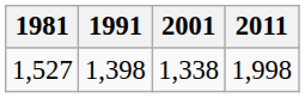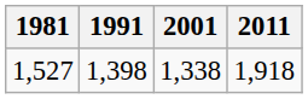1,527 | 2011: 1,998 -> 1,918
